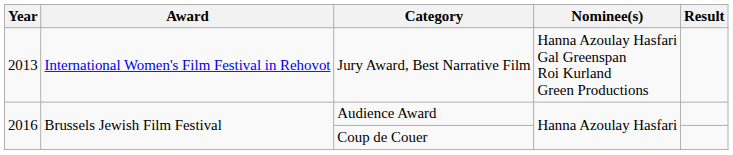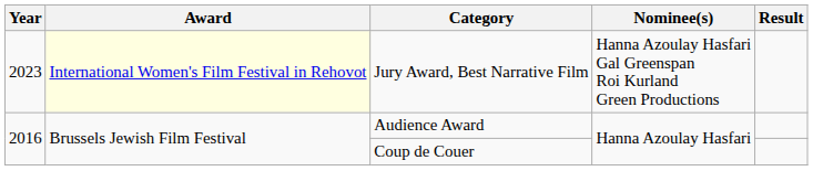Jury Award, Best Narrative Film | Year: 2013 -> 2023
Jury Award, Best Narrative Film | Award: no background -> lightyellow background
